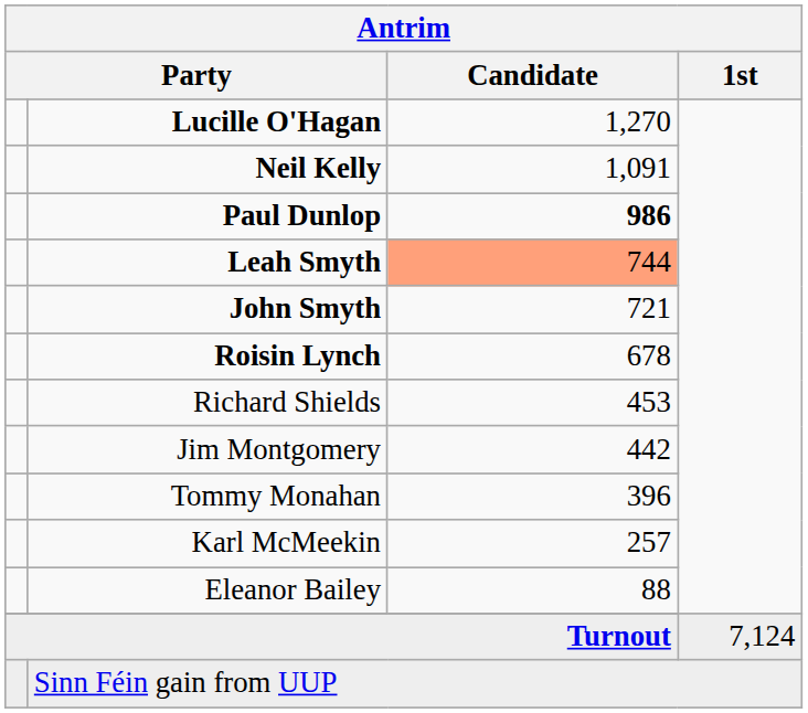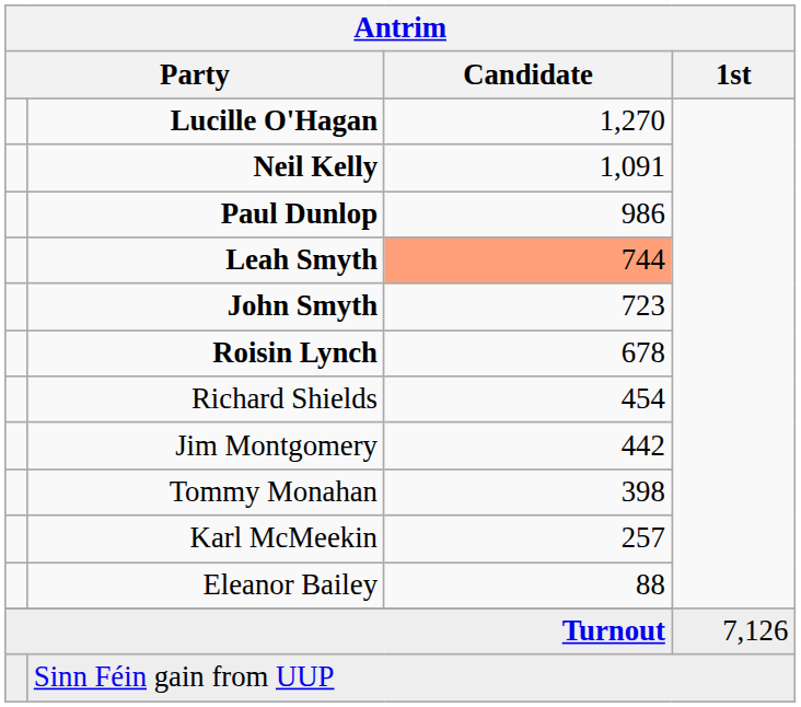Paul Dunlop | Antrim / Candidate: bold -> normal
John Smyth | Antrim / Candidate: 721 -> 723
Richard Shields | Antrim / Candidate: 453 -> 454
Tommy Monahan | Antrim / Candidate: 396 -> 398
Turnout | Antrim / 1st: 7,124 -> 7,126
